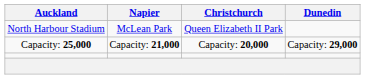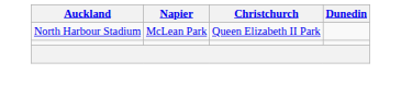- row: Capacity: 25,000 | Capacity: 21,000 | Capacity: 20,000 | Capacity: 29,000
